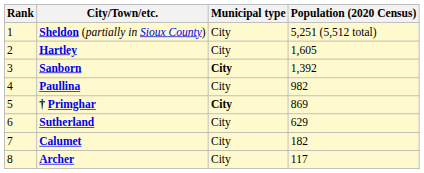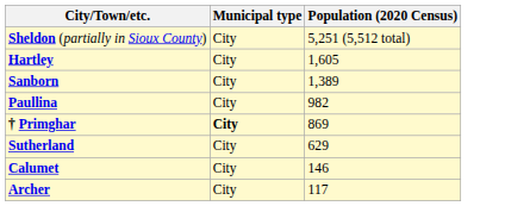- column: Rank | 1 | 2 | 3 | 4 | 5 | 6 | 7 | 8
Sanborn | Municipal type: bold -> normal
Sanborn | Population (2020 Census): 1,392 -> 1,389
Calumet | Population (2020 Census): 182 -> 146
